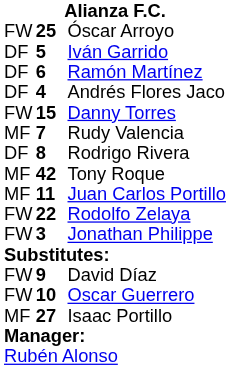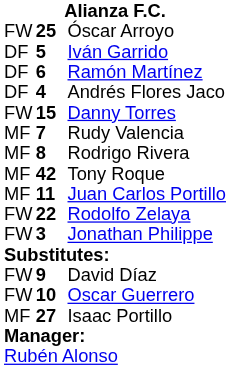Rodrigo Rivera | column 1: DF -> MF
